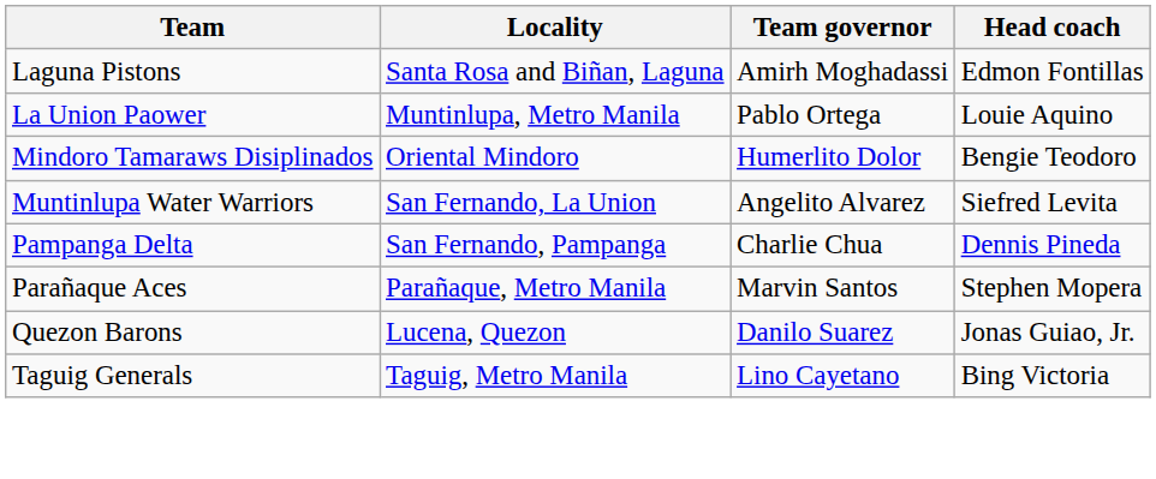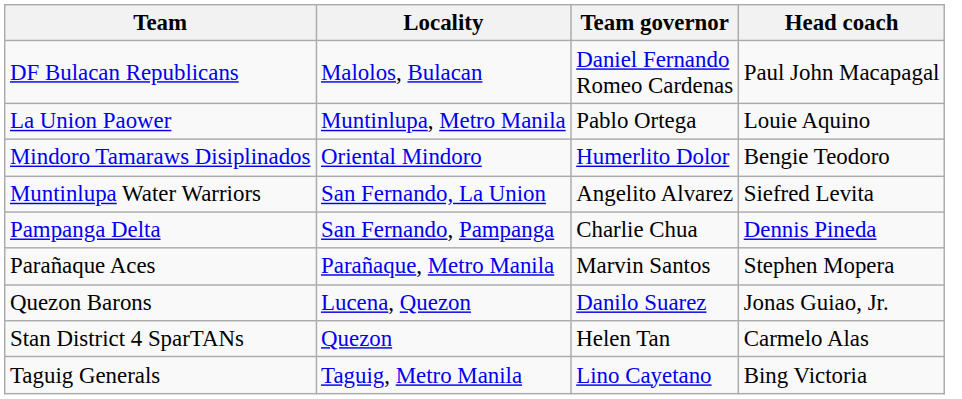+ row: DF Bulacan Republicans | Malolos, Bulacan | Daniel Fernando Romeo Cardenas | Paul John Macapagal
- row: Laguna Pistons | Santa Rosa and Biñan, Laguna | Amirh Moghadassi | Edmon Fontillas
+ row: Stan District 4 SparTANs | Quezon | Helen Tan | Carmelo Alas
